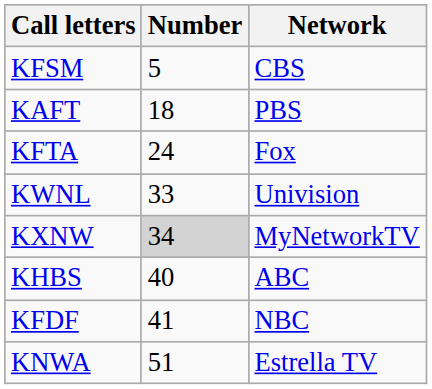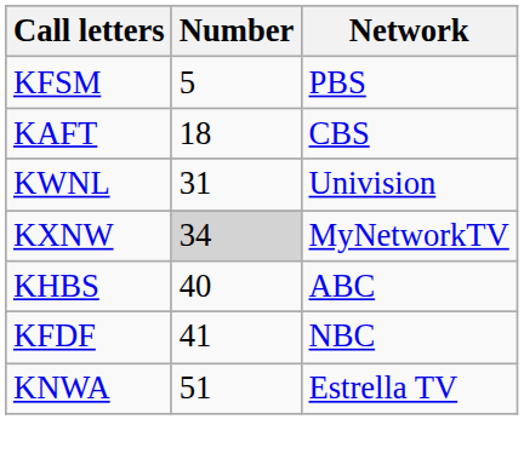KFSM | Network: CBS -> PBS
KAFT | Network: PBS -> CBS
- row: KFTA | 24 | Fox
KWNL | Number: 33 -> 31
